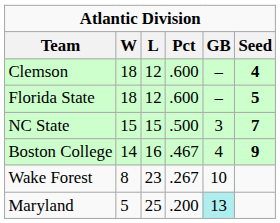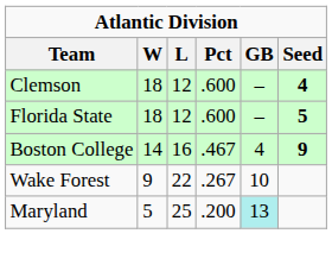- row: NC State | 15 | 15 | .500 | 3 | 7
Wake Forest | W: 8 -> 9
Wake Forest | L: 23 -> 22
